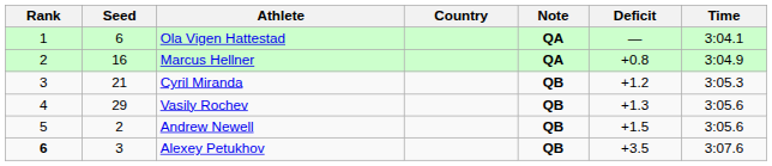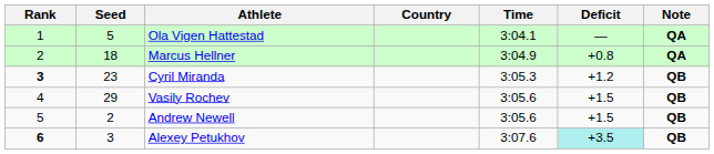columns swapped: Time <-> Note
Ola Vigen Hattestad | Seed: 6 -> 5
Marcus Hellner | Seed: 16 -> 18
Cyril Miranda | Rank: normal -> bold
Cyril Miranda | Seed: 21 -> 23
Vasily Rochev | Deficit: +1.3 -> +1.5
Alexey Petukhov | Deficit: no background -> paleturquoise background
